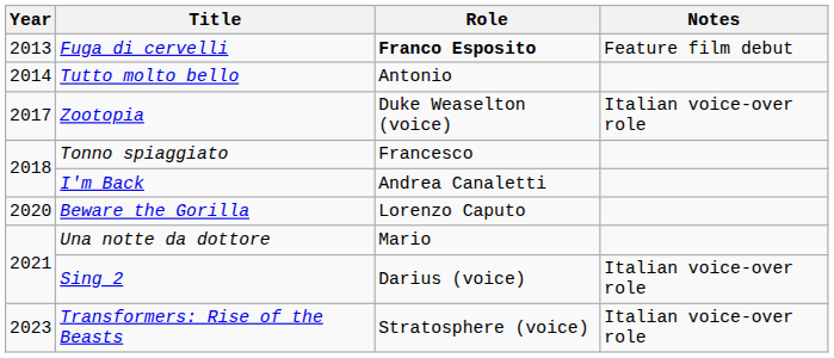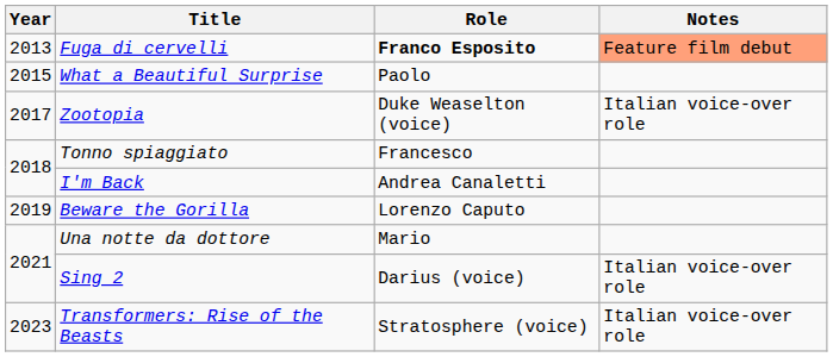Fuga di cervelli | Notes: no background -> lightsalmon background
- row: 2014 | Tutto molto bello | Antonio
+ row: 2015 | What a Beautiful Surprise | Paolo
Beware the Gorilla | Year: 2020 -> 2019
